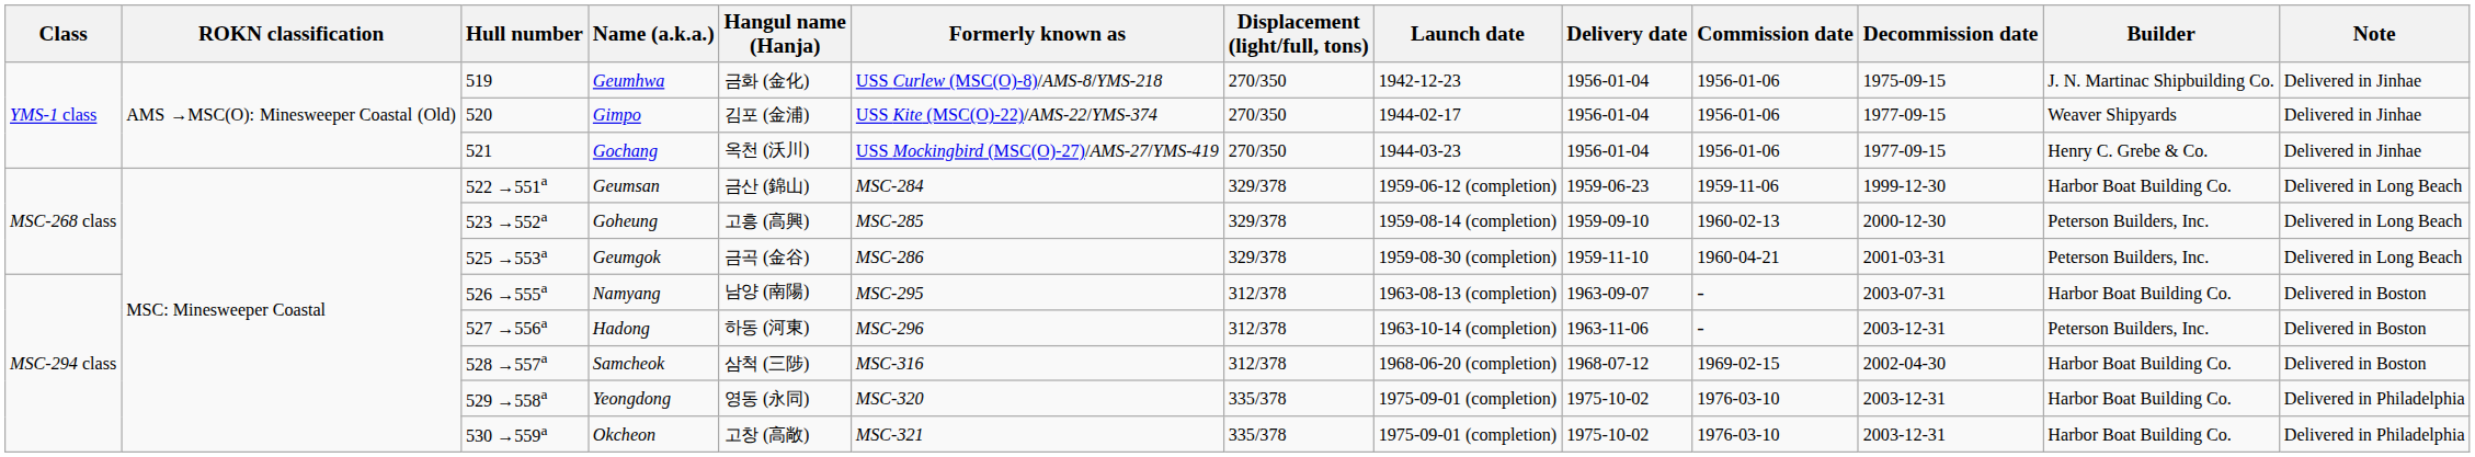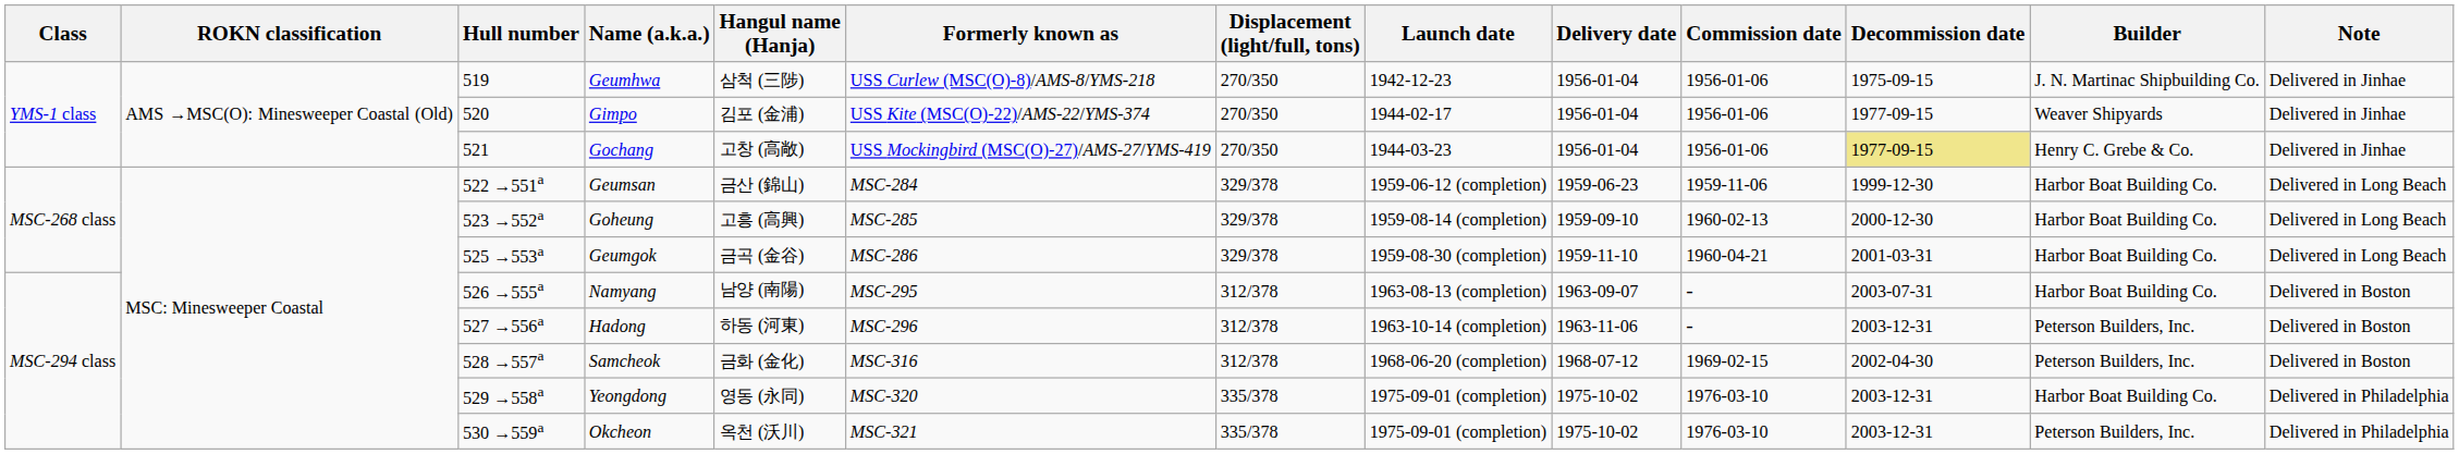Geumhwa | Hangul name (Hanja): 금화 (金化) -> 삼척 (三陟)
Gochang | Hangul name (Hanja): 옥천 (沃川) -> 고창 (高敞)
Gochang | Decommission date: no background -> khaki background
Goheung | Builder: Peterson Builders, Inc. -> Harbor Boat Building Co.
Geumgok | Builder: Peterson Builders, Inc. -> Harbor Boat Building Co.
Samcheok | Hangul name (Hanja): 삼척 (三陟) -> 금화 (金化)
Samcheok | Builder: Harbor Boat Building Co. -> Peterson Builders, Inc.
Okcheon | Hangul name (Hanja): 고창 (高敞) -> 옥천 (沃川)
Okcheon | Builder: Harbor Boat Building Co. -> Peterson Builders, Inc.
